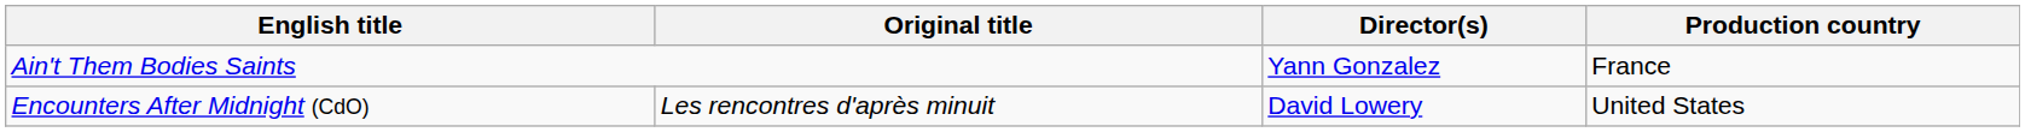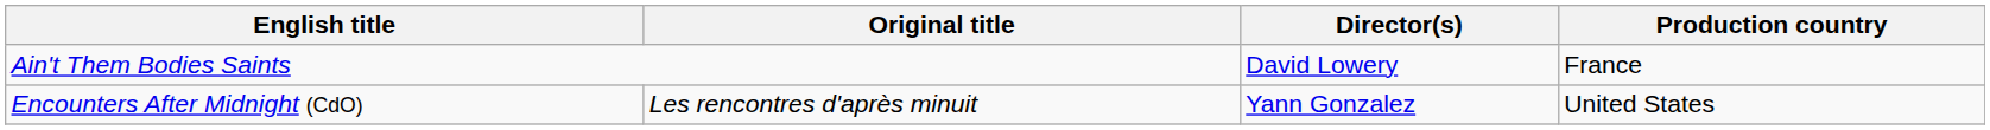Ain't Them Bodies Saints | Director(s): Yann Gonzalez -> David Lowery
Encounters After Midnight (CdO) | Director(s): David Lowery -> Yann Gonzalez
